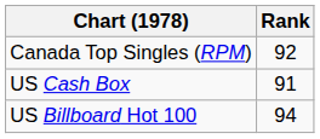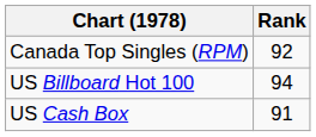rows swapped: US Billboard Hot 100 <-> US Cash Box
